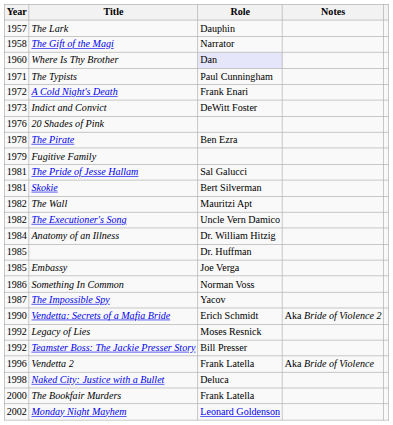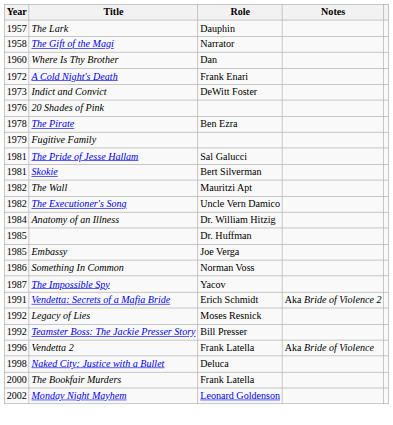Where Is Thy Brother | Role: lavender background -> no background
- row: 1971 | The Typists | Paul Cunningham
Vendetta: Secrets of a Mafia Bride | Year: 1990 -> 1991
